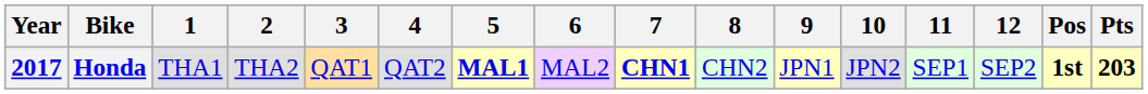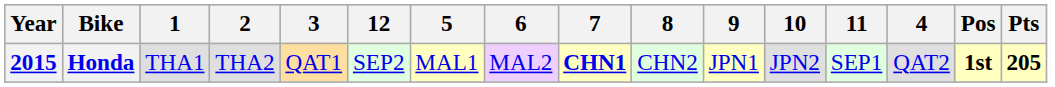columns swapped: 4 <-> 12
Honda | Year: 2017 -> 2015
Honda | 5: bold -> normal
Honda | Pts: 203 -> 205
